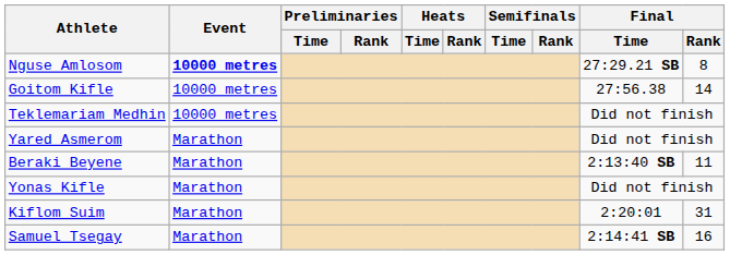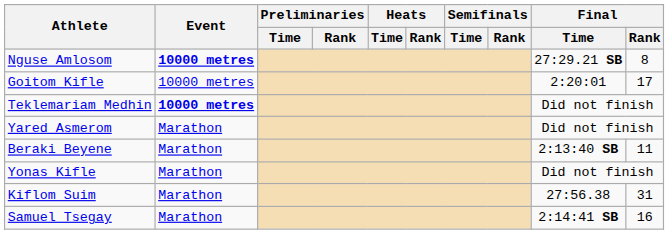Goitom Kifle | Final / Time: 27:56.38 -> 2:20:01
Goitom Kifle | Final / Rank: 14 -> 17
Teklemariam Medhin | Event: normal -> bold
Kiflom Suim | Final / Time: 2:20:01 -> 27:56.38
